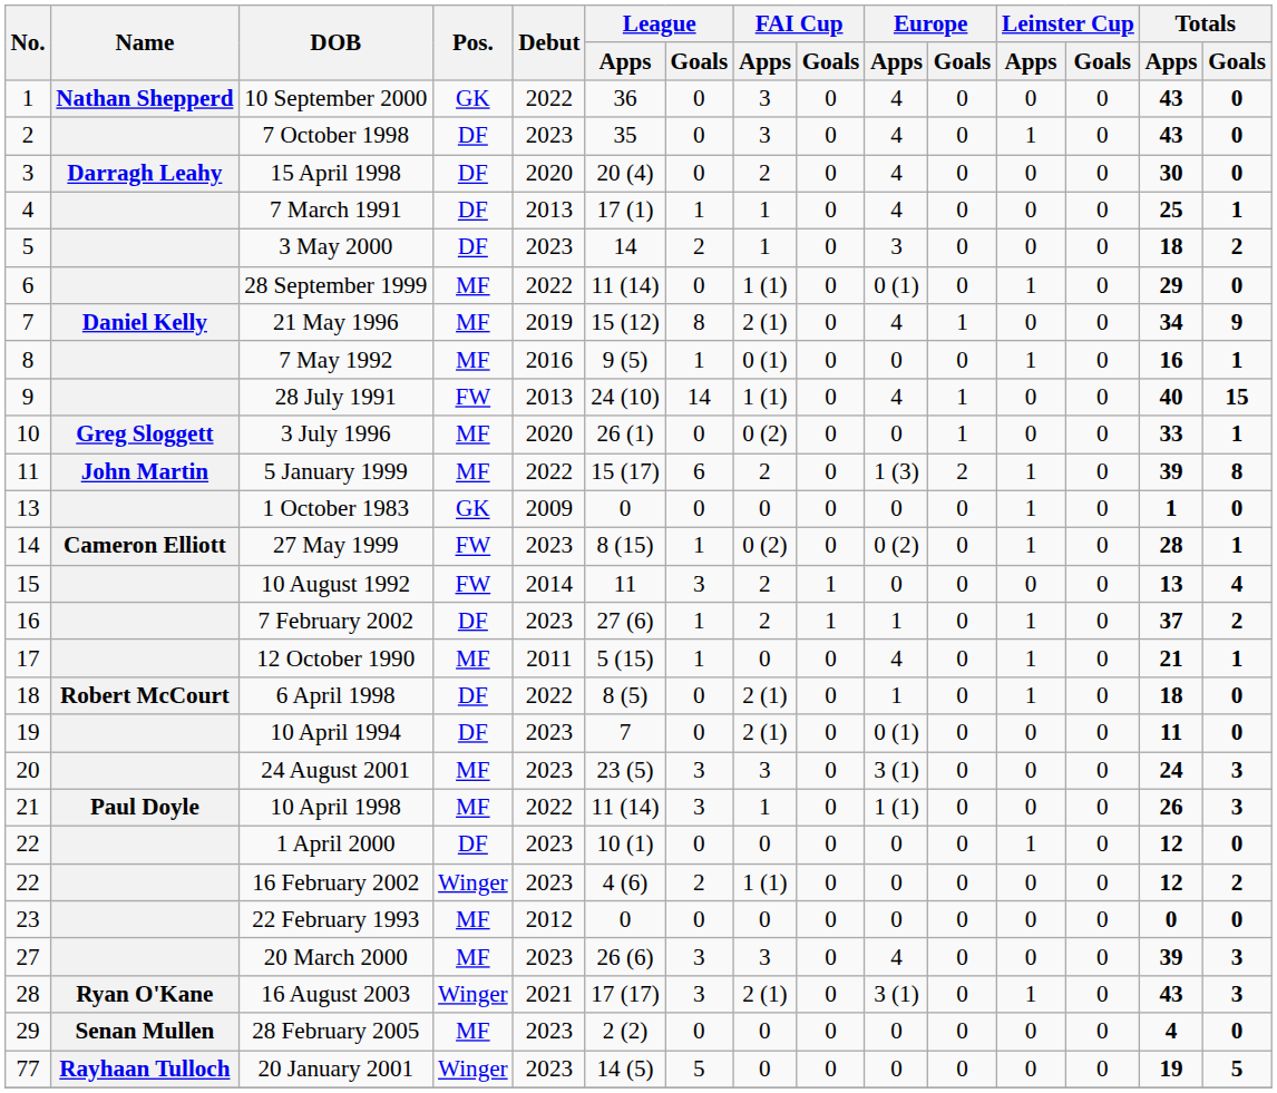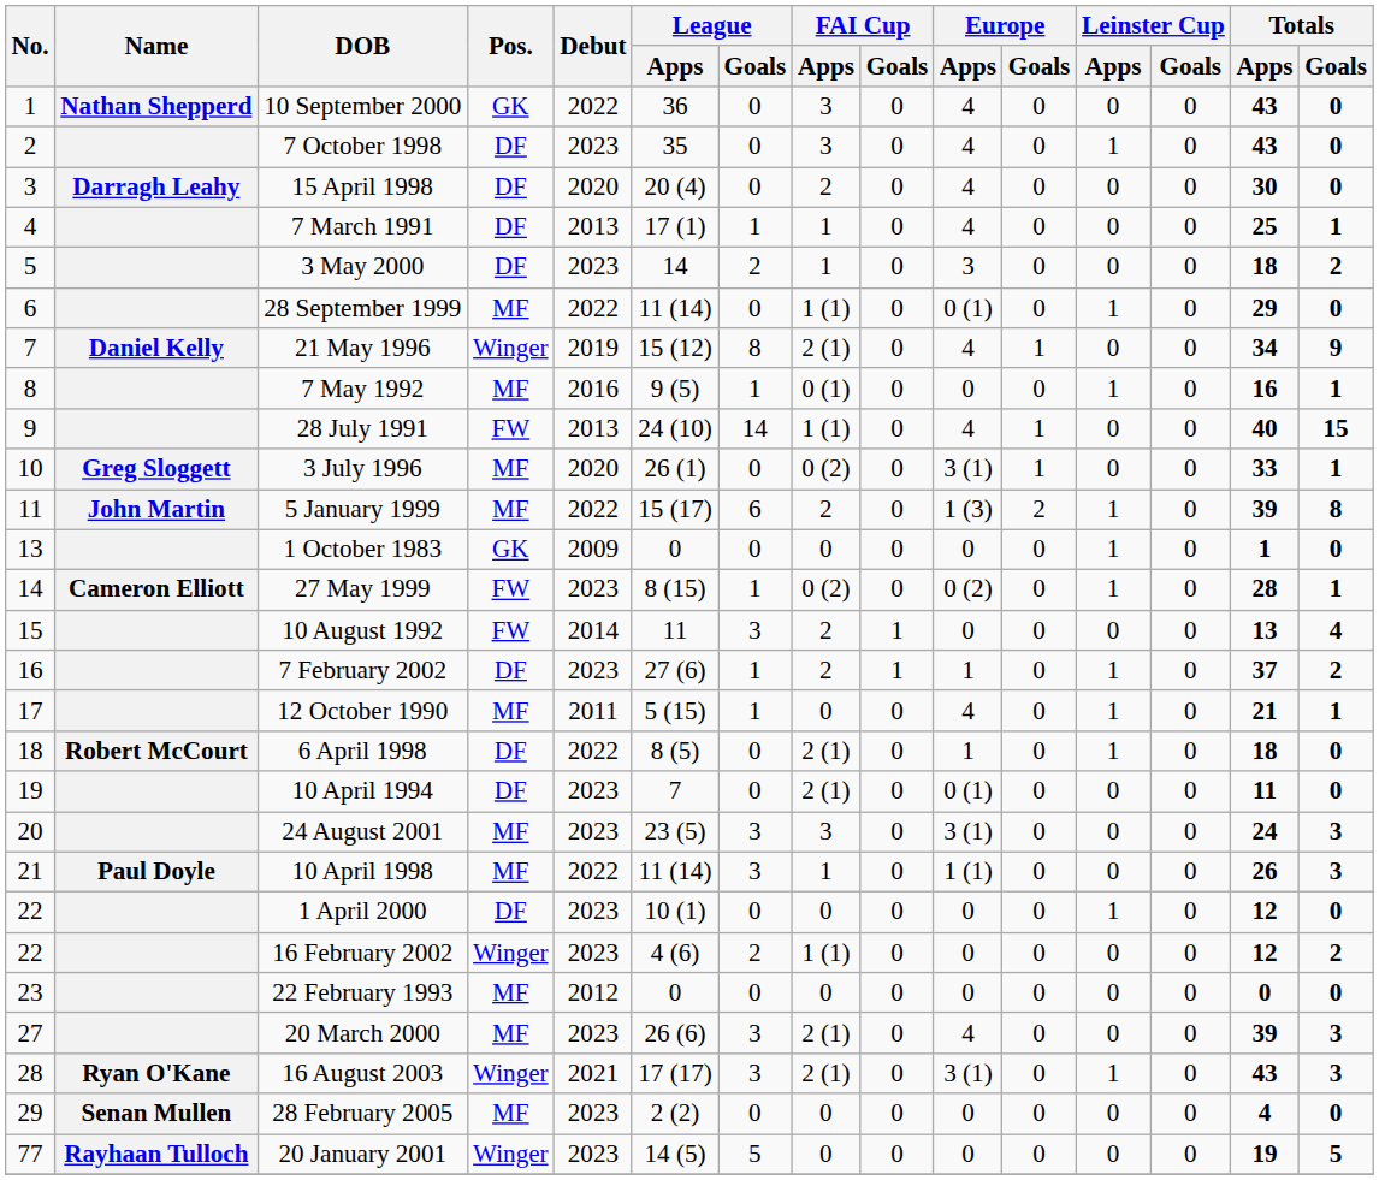21 May 1996 | Pos.: MF -> Winger
3 July 1996 | Europe / Apps: 0 -> 3 (1)
20 March 2000 | FAI Cup / Apps: 3 -> 2 (1)
